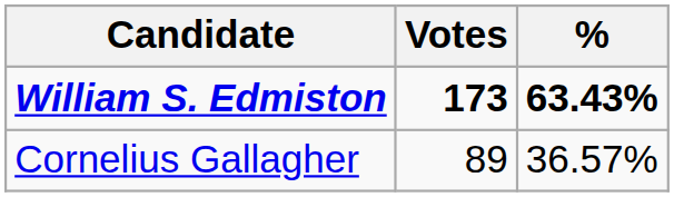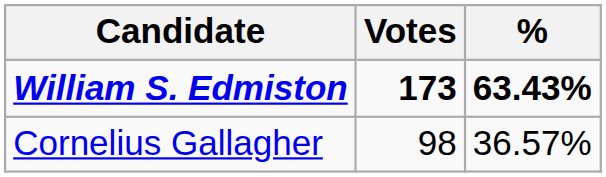Cornelius Gallagher | Votes: 89 -> 98
